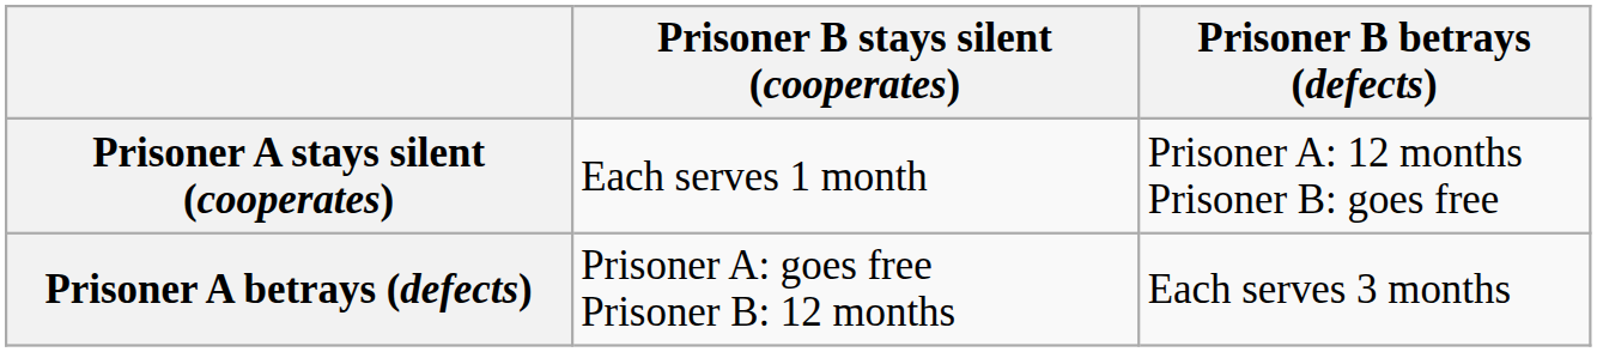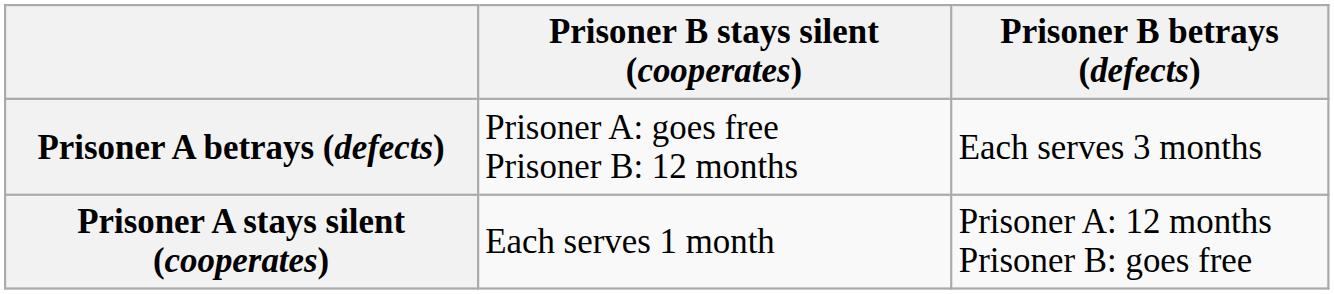rows swapped: Prisoner A stays silent (cooperates) <-> Prisoner A betrays (defects)
